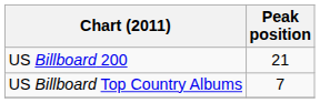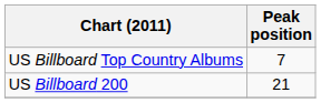rows swapped: US Billboard 200 <-> US Billboard Top Country Albums
